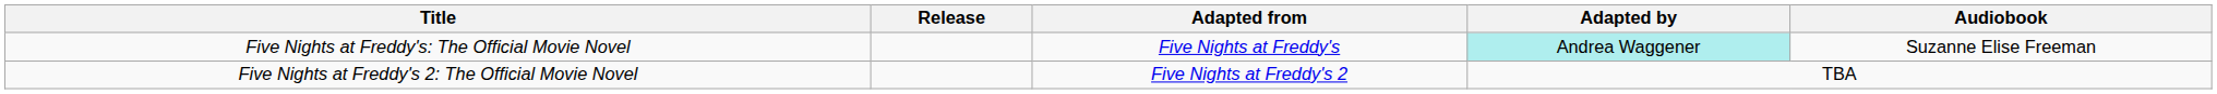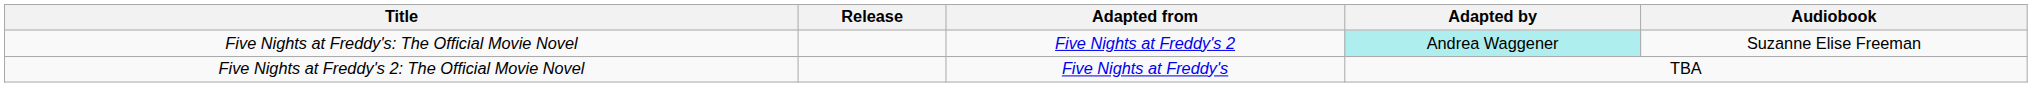Five Nights at Freddy's: The Official Movie Novel | Adapted from: Five Nights at Freddy's -> Five Nights at Freddy's 2
Five Nights at Freddy's 2: The Official Movie Novel | Adapted from: Five Nights at Freddy's 2 -> Five Nights at Freddy's
